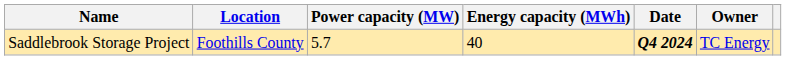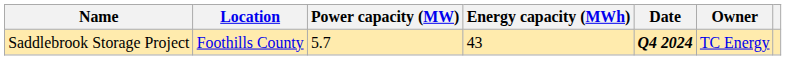Saddlebrook Storage Project | Energy capacity (MWh): 40 -> 43
